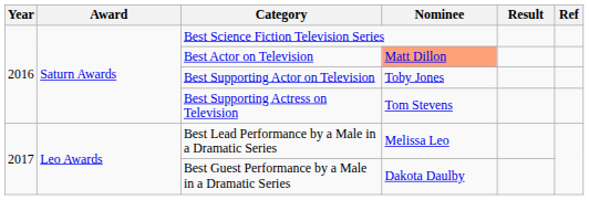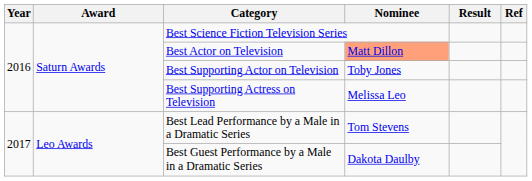Best Supporting Actress on Television | Nominee: Tom Stevens -> Melissa Leo
Best Lead Performance by a Male in a Dramatic Series | Nominee: Melissa Leo -> Tom Stevens
